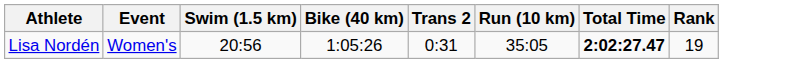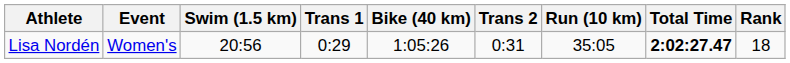+ column: Trans 1 | 0:29
Lisa Nordén | Rank: 19 -> 18
